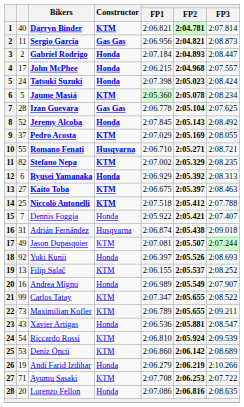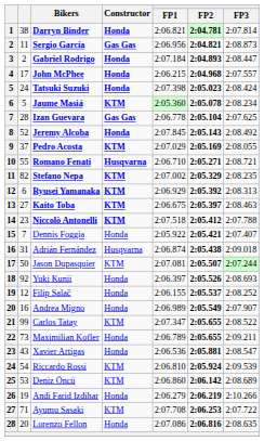Darryn Binder | column 2: 40 -> 38
Darryn Binder | Constructor: KTM -> Honda
Ryusei Yamanaka | Constructor: Honda -> KTM
Niccolò Antonelli | column 2: 25 -> 23
Jason Dupasquier | column 2: 49 -> 50
Filip Salač | column 2: 13 -> 12
Filip Salač | Constructor: KTM -> Honda
Maximilian Kofler | Constructor: KTM -> Honda
